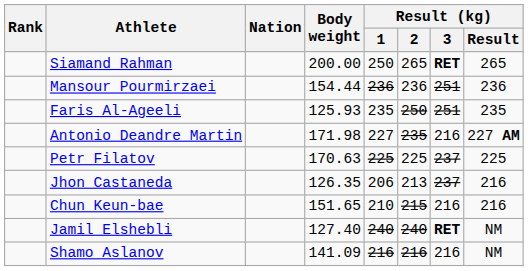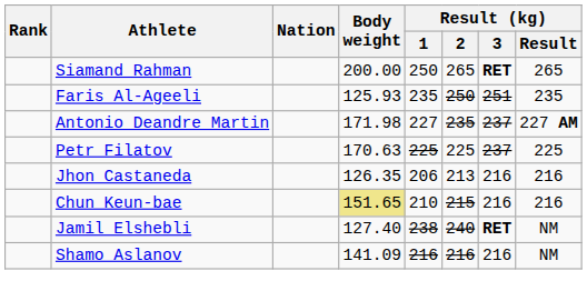- row: Mansour Pourmirzaei | 154.44 | 236 | 236 | 251 | 236
Antonio Deandre Martin | Result (kg) / 3: 216 -> 237
Jhon Castaneda | Result (kg) / 3: 237 -> 216
Chun Keun-bae | Body weight: no background -> khaki background
Jamil Elshebli | Result (kg) / 1: 240 -> 238
